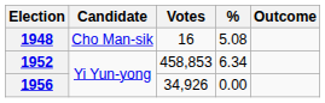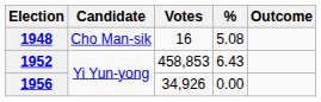1952 | %: 6.34 -> 6.43
